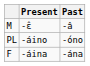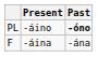- row: M | -ɛ̂ | -â
-áino | Past: normal -> bold
